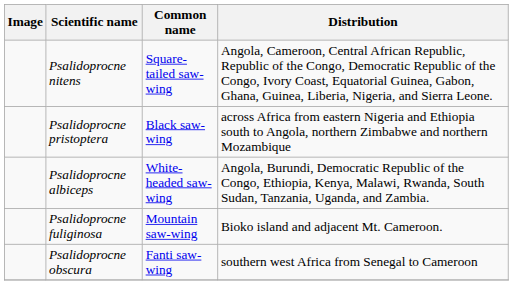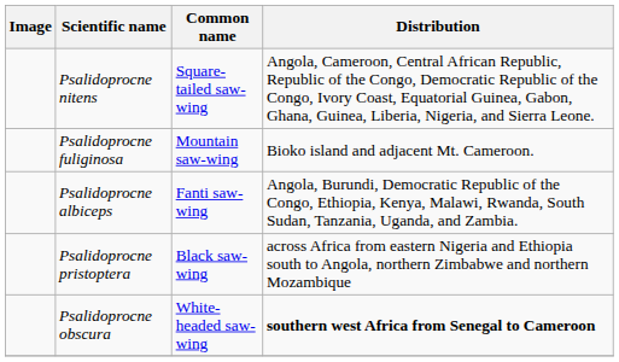rows swapped: Psalidoprocne fuliginosa <-> Psalidoprocne pristoptera
Psalidoprocne albiceps | Common name: White-headed saw-wing -> Fanti saw-wing
Psalidoprocne obscura | Common name: Fanti saw-wing -> White-headed saw-wing
Psalidoprocne obscura | Distribution: normal -> bold
